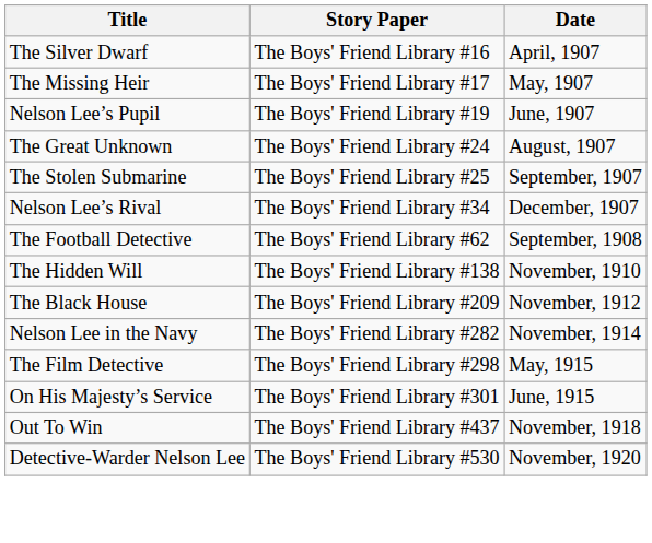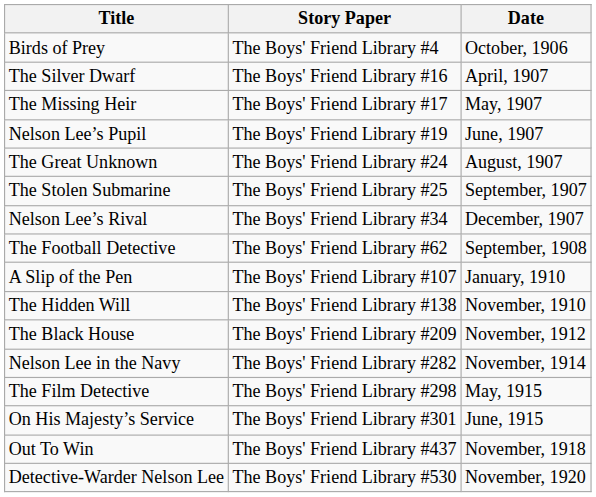+ row: Birds of Prey | The Boys' Friend Library #4 | October, 1906
+ row: A Slip of the Pen | The Boys' Friend Library #107 | January, 1910
